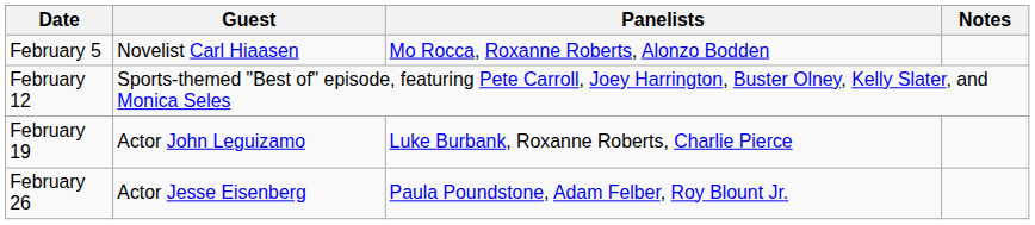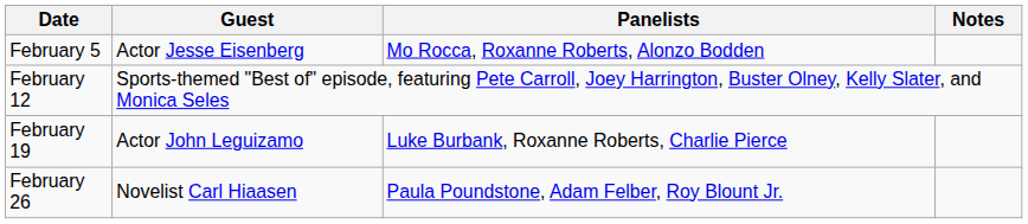February 5 | Guest: Novelist Carl Hiaasen -> Actor Jesse Eisenberg
February 26 | Guest: Actor Jesse Eisenberg -> Novelist Carl Hiaasen
